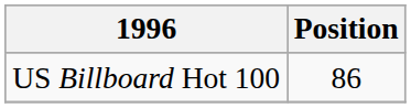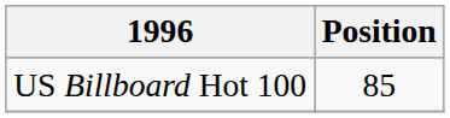US Billboard Hot 100 | Position: 86 -> 85
